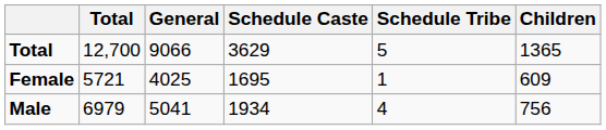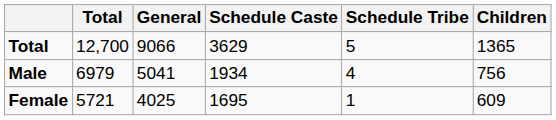rows swapped: Male <-> Female
